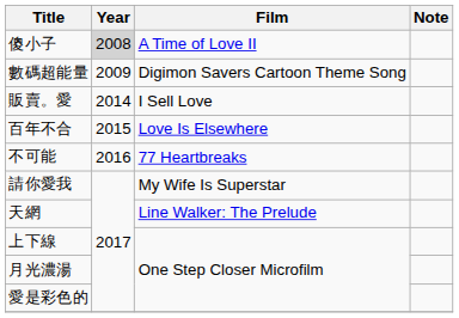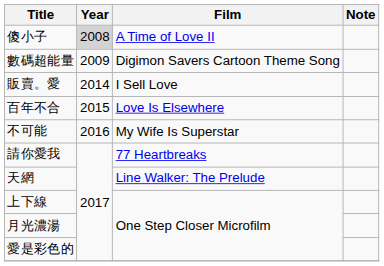不可能 | Film: 77 Heartbreaks -> My Wife Is Superstar
請你愛我 | Film: My Wife Is Superstar -> 77 Heartbreaks
